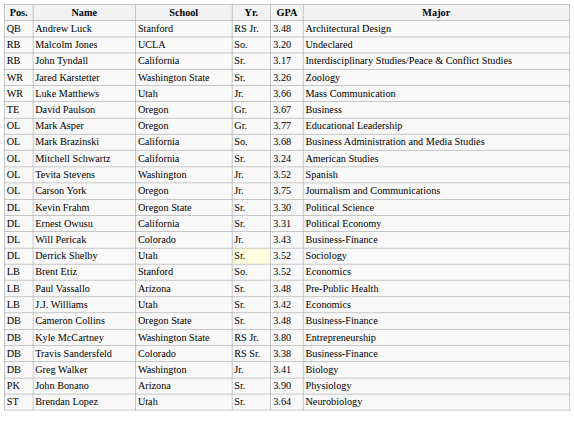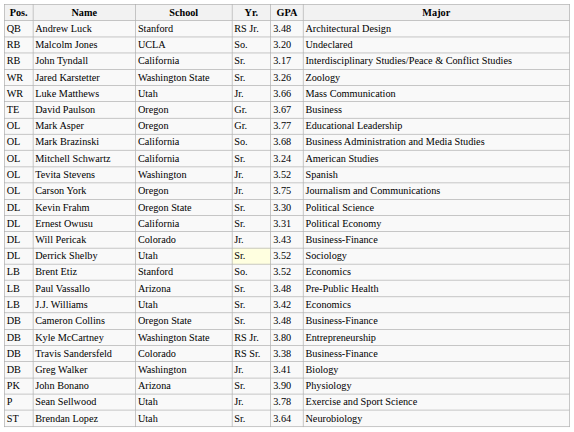+ row: P | Sean Sellwood | Utah | Jr. | 3.78 | Exercise and Sport Science
